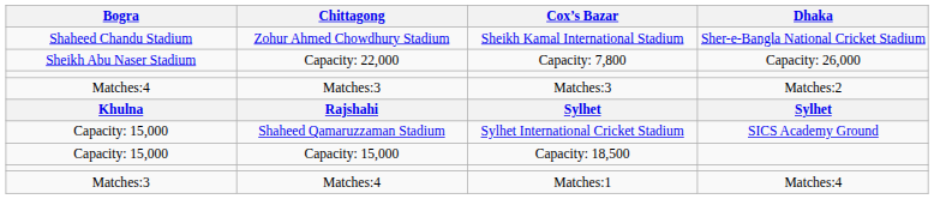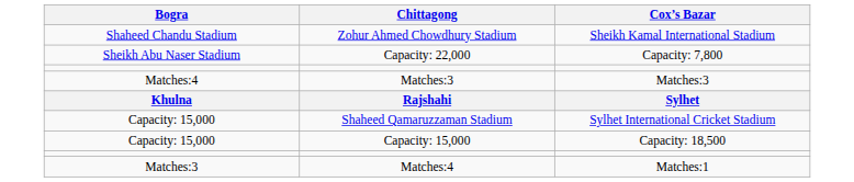- column: Dhaka | Sher-e-Bangla National Cricket Stadium | Capacity: 26,000 | Matches:2 | Sylhet | SICS Academy Ground | Matches:4
